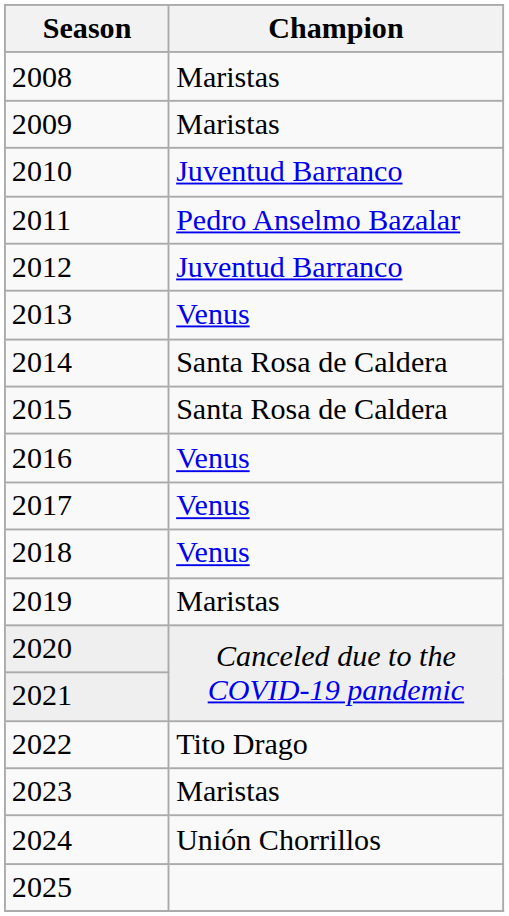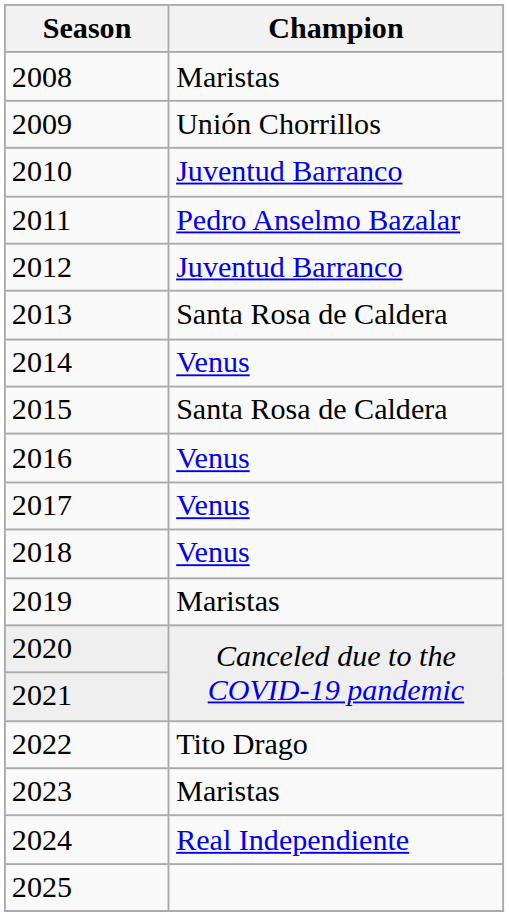2009 | Champion: Maristas -> Unión Chorrillos
2013 | Champion: Venus -> Santa Rosa de Caldera
2014 | Champion: Santa Rosa de Caldera -> Venus
2024 | Champion: Unión Chorrillos -> Real Independiente
